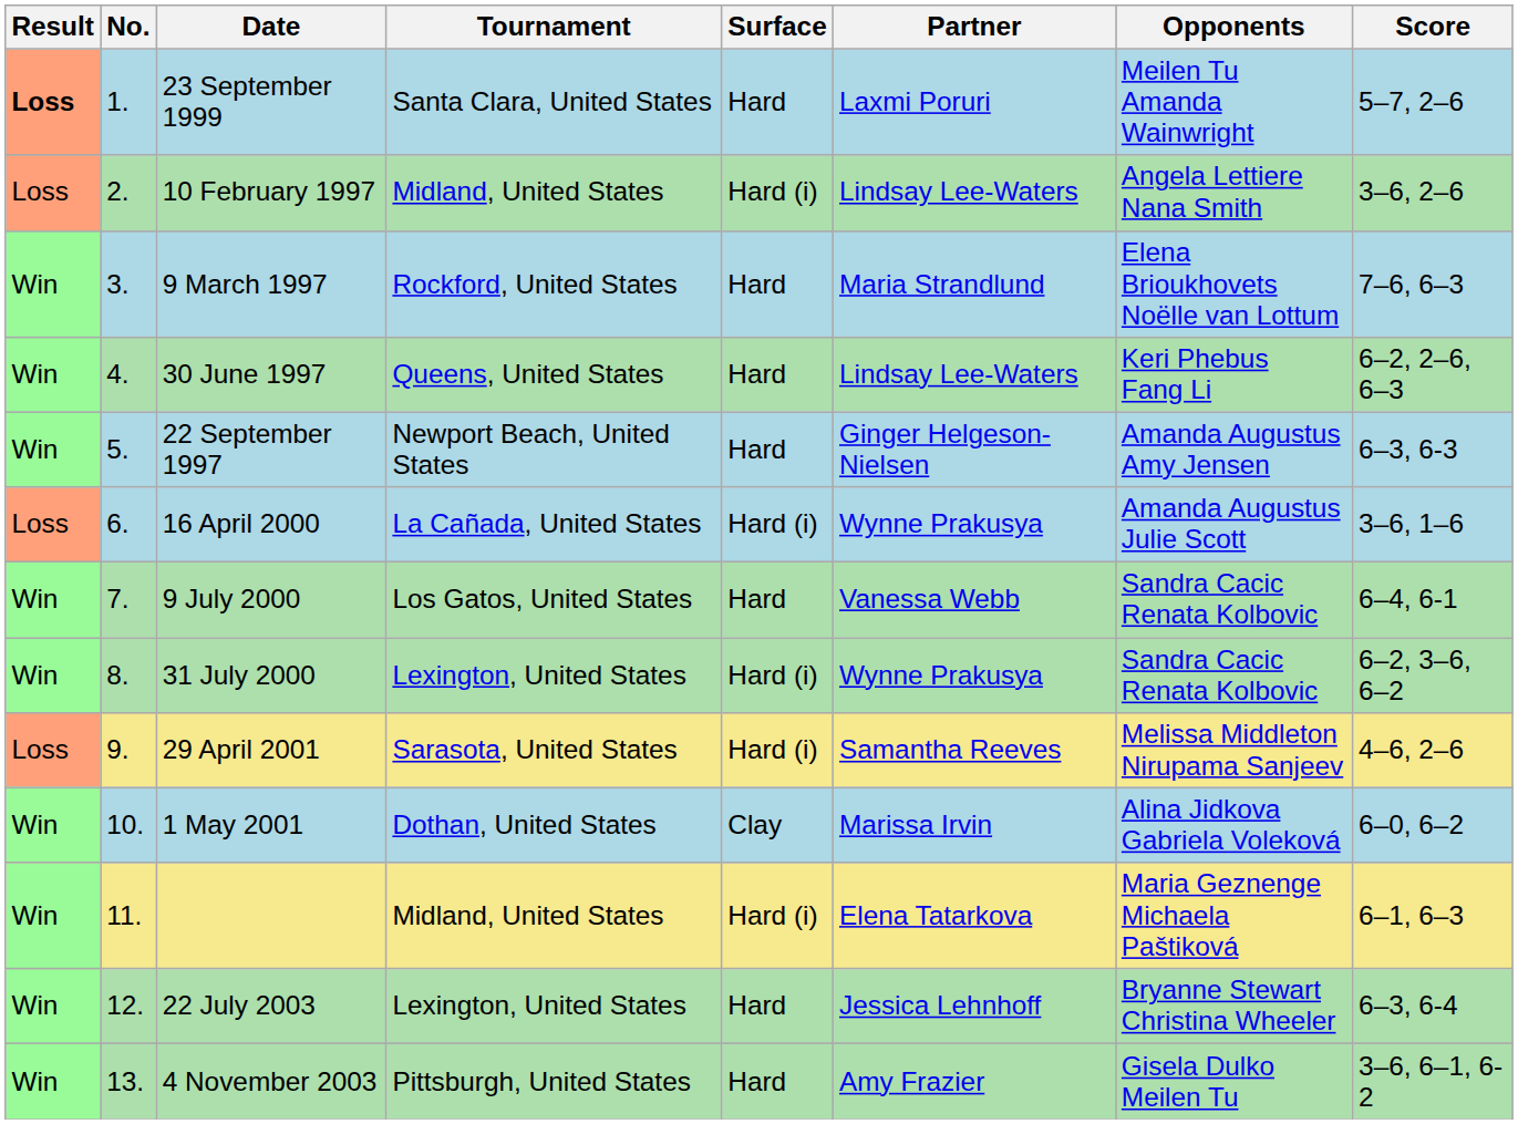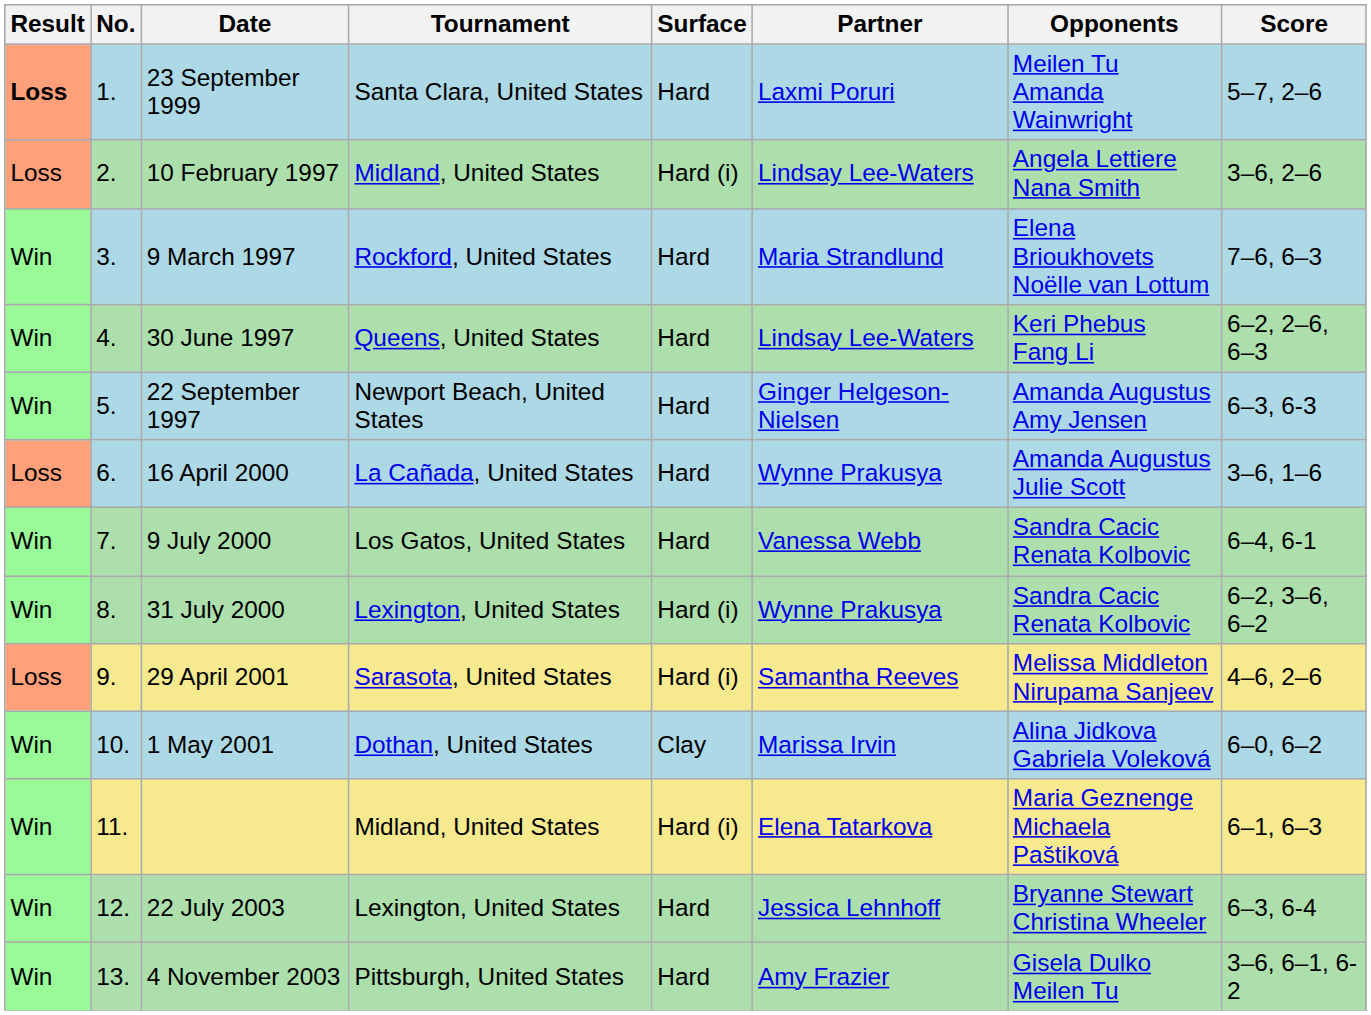16 April 2000 | Surface: Hard (i) -> Hard
